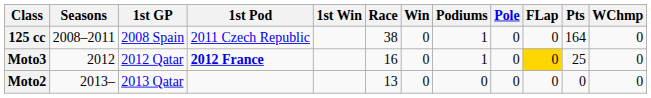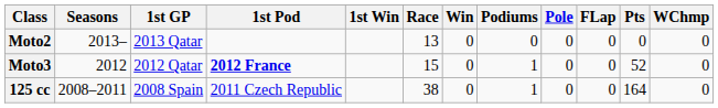rows swapped: 125 cc <-> Moto2
Moto3 | Race: 16 -> 15
Moto3 | FLap: gold background -> no background
Moto3 | Pts: 25 -> 52
